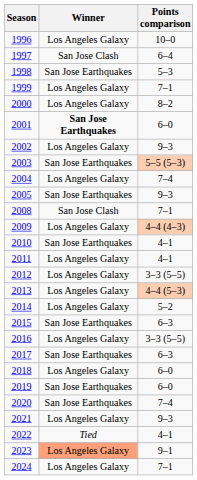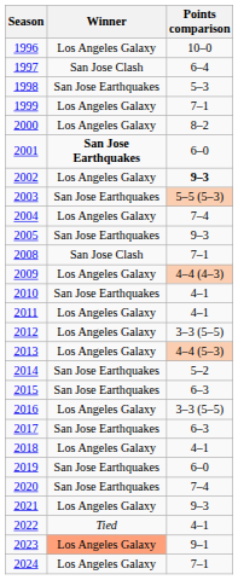2002 | Points comparison: normal -> bold
2014 | Winner: Los Angeles Galaxy -> San Jose Earthquakes
2018 | Points comparison: 6–0 -> 4–1
